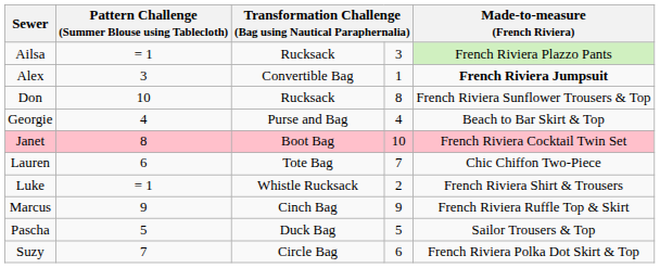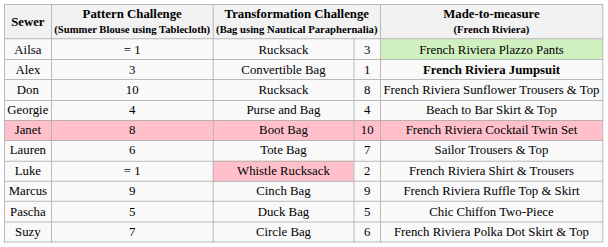Lauren | Made-to-measure (French Riviera): Chic Chiffon Two-Piece -> Sailor Trousers & Top
Luke | column 3: no background -> pink background
Pascha | Made-to-measure (French Riviera): Sailor Trousers & Top -> Chic Chiffon Two-Piece
